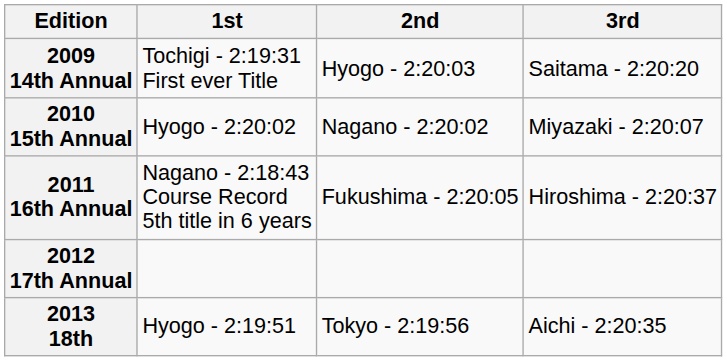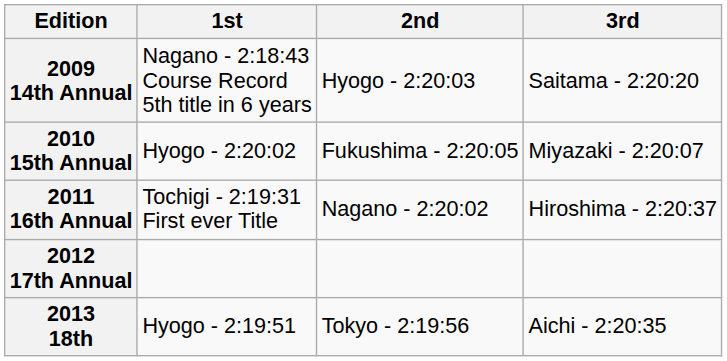2009 14th Annual | 1st: Tochigi - 2:19:31 First ever Title -> Nagano - 2:18:43 Course Record 5th title in 6 years
2010 15th Annual | 2nd: Nagano - 2:20:02 -> Fukushima - 2:20:05
2011 16th Annual | 1st: Nagano - 2:18:43 Course Record 5th title in 6 years -> Tochigi - 2:19:31 First ever Title
2011 16th Annual | 2nd: Fukushima - 2:20:05 -> Nagano - 2:20:02
